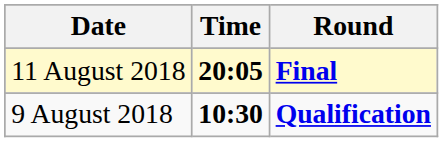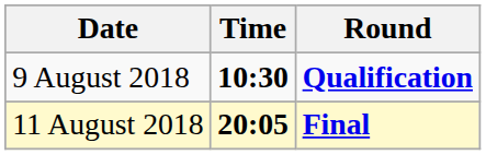rows swapped: 9 August 2018 <-> 11 August 2018
